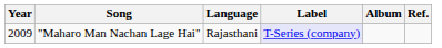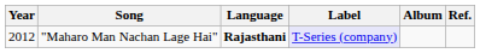"Maharo Man Nachan Lage Hai" | Year: 2009 -> 2012
"Maharo Man Nachan Lage Hai" | Language: normal -> bold
